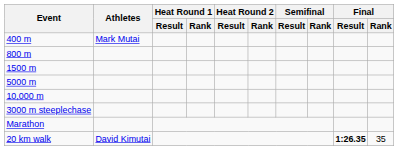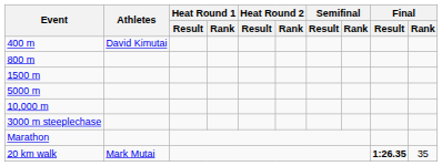400 m | Athletes: Mark Mutai -> David Kimutai
20 km walk | Athletes: David Kimutai -> Mark Mutai
